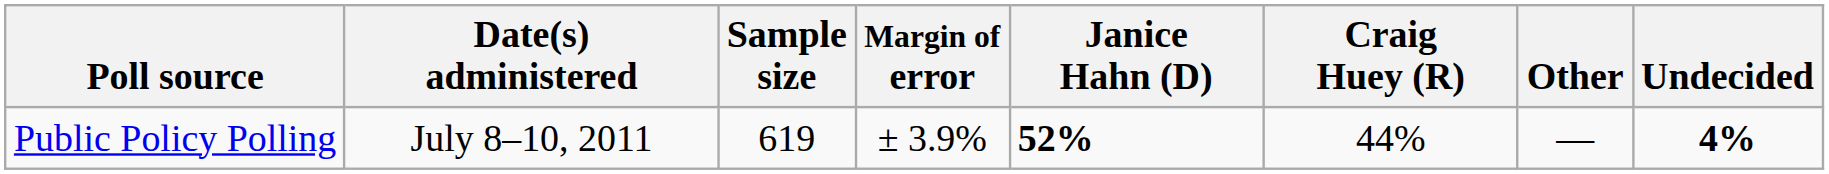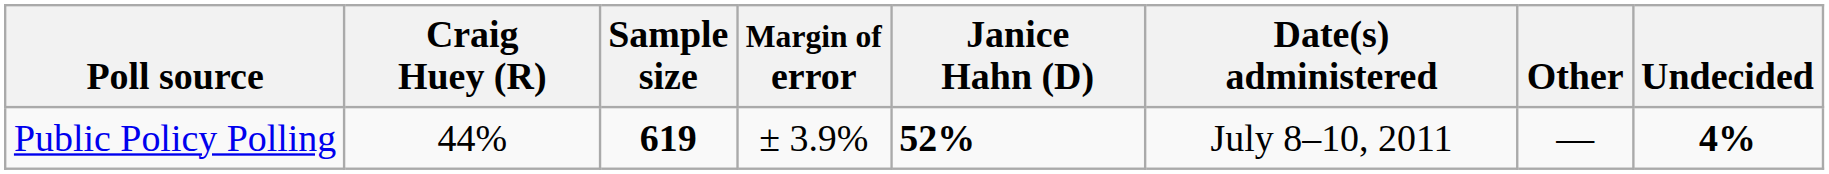columns swapped: Date(s) administered <-> Craig Huey (R)
Public Policy Polling | Sample size: normal -> bold
